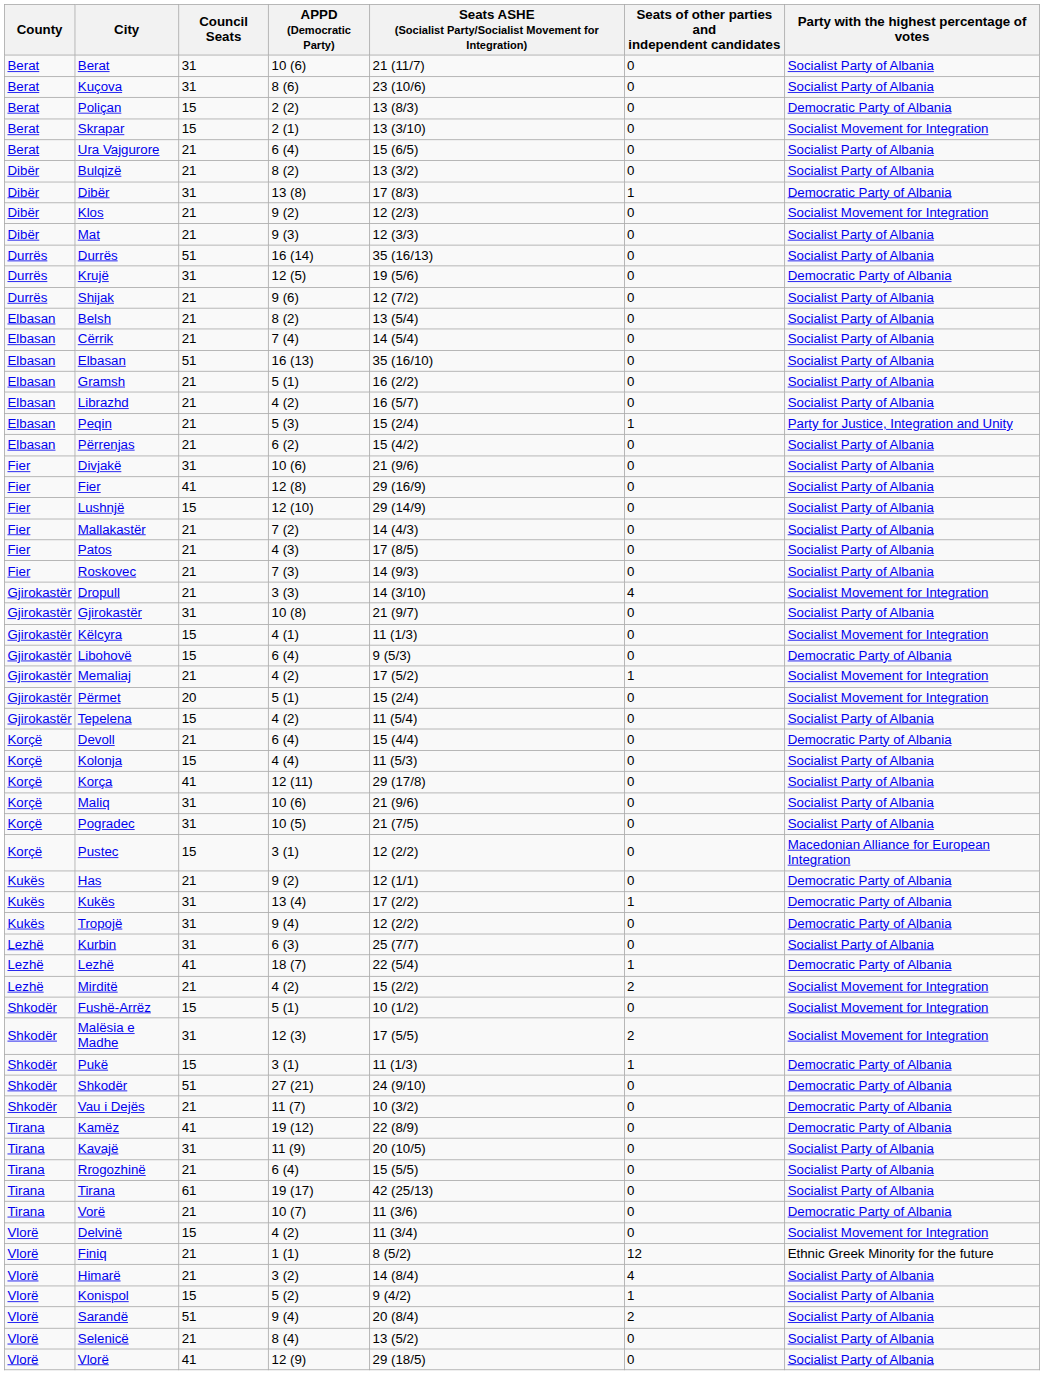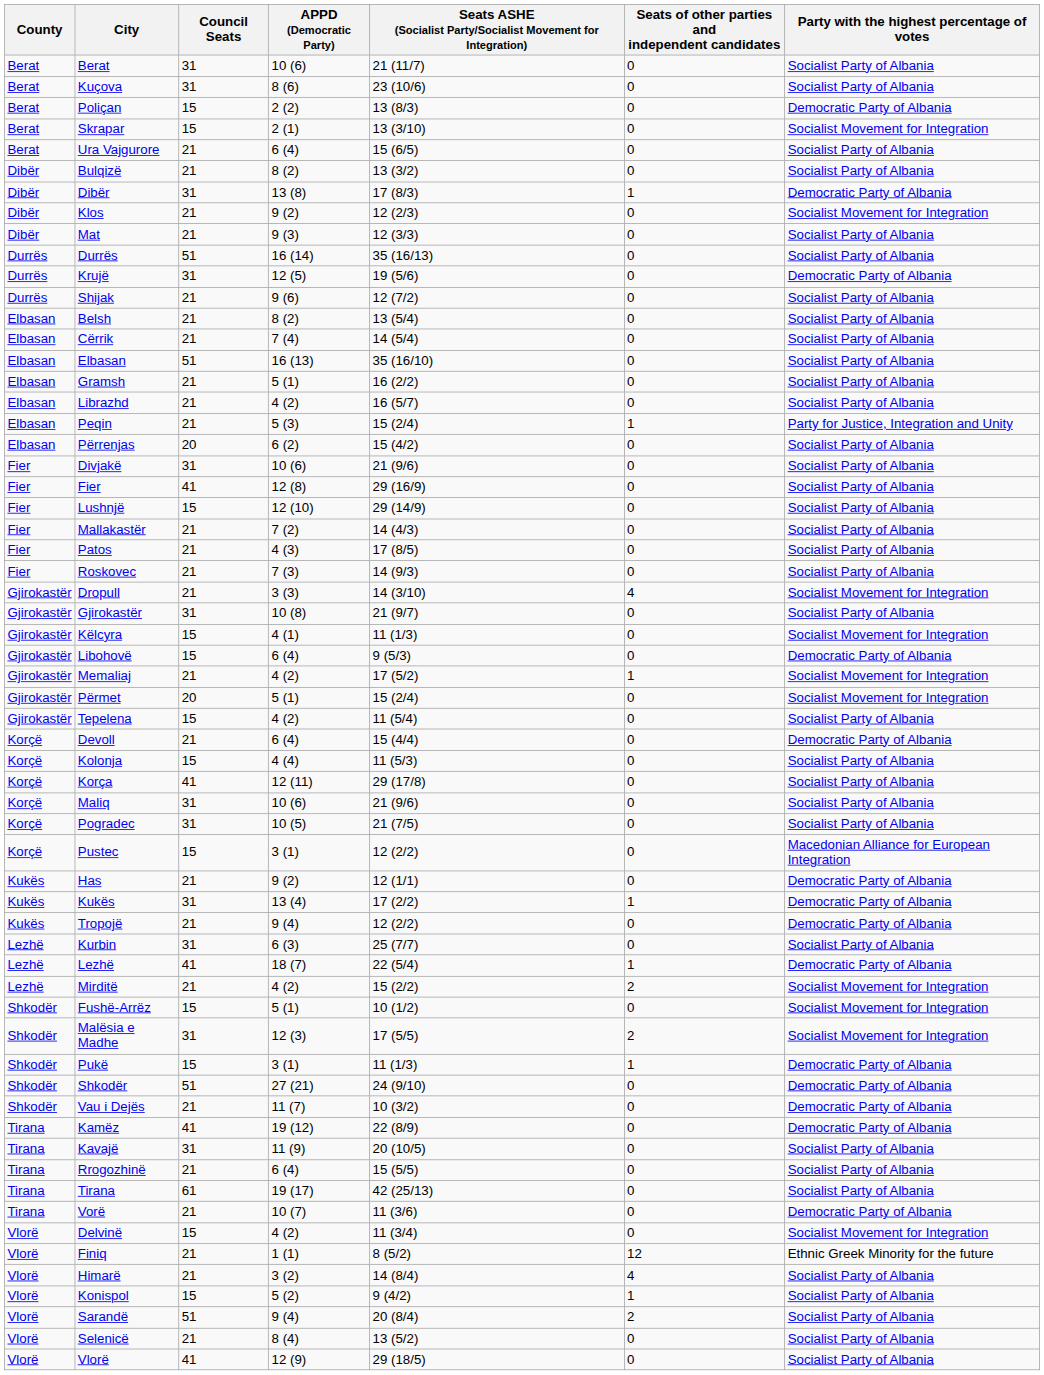Përrenjas | Council Seats: 21 -> 20
Tropojë | Council Seats: 31 -> 21
